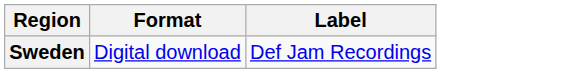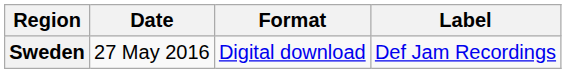+ column: Date | 27 May 2016
